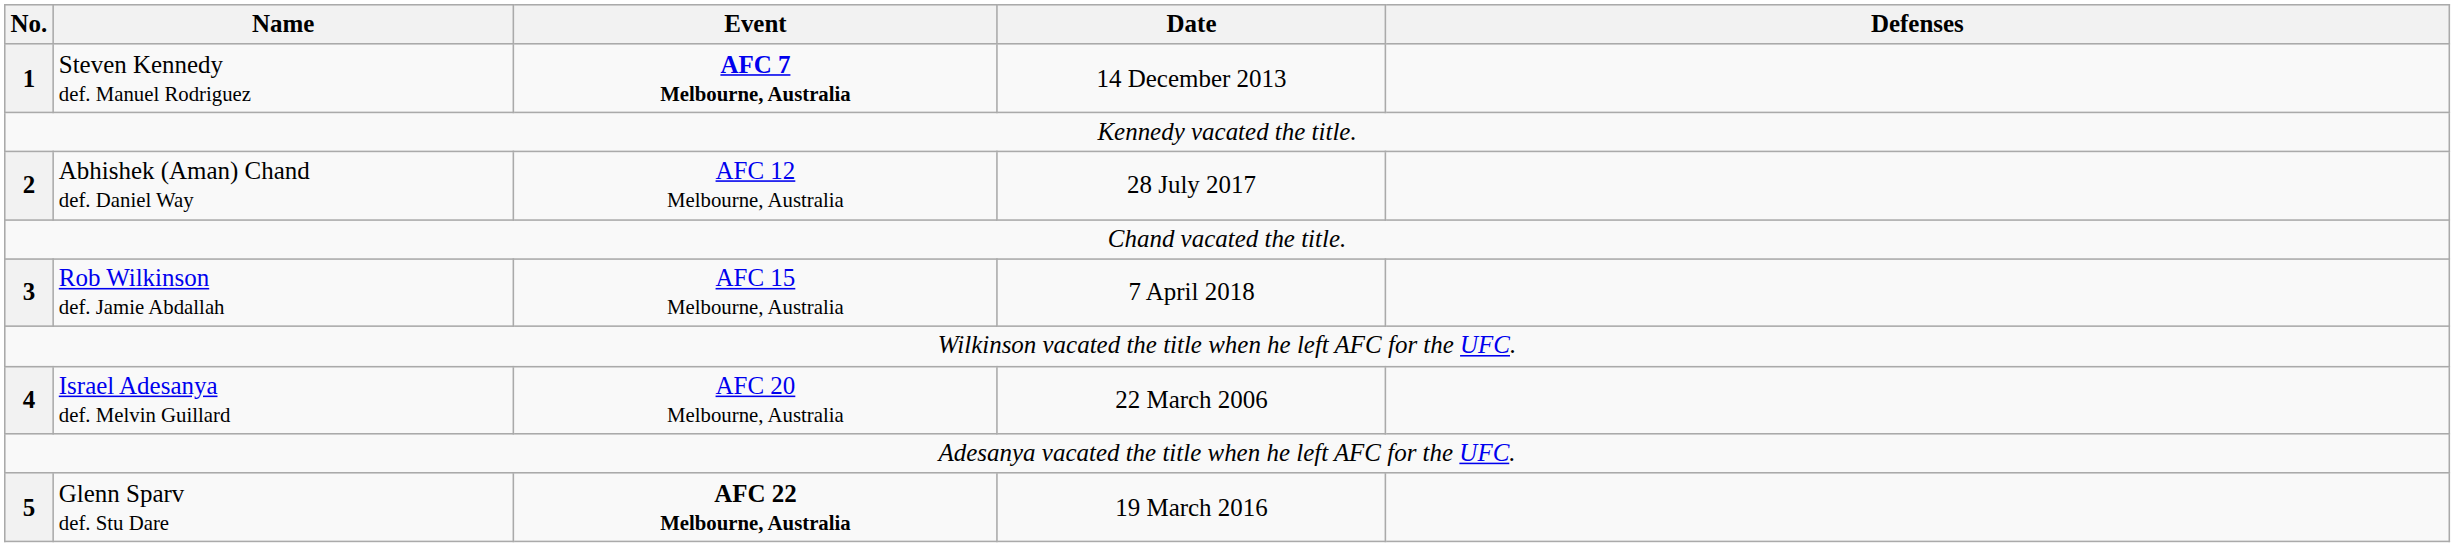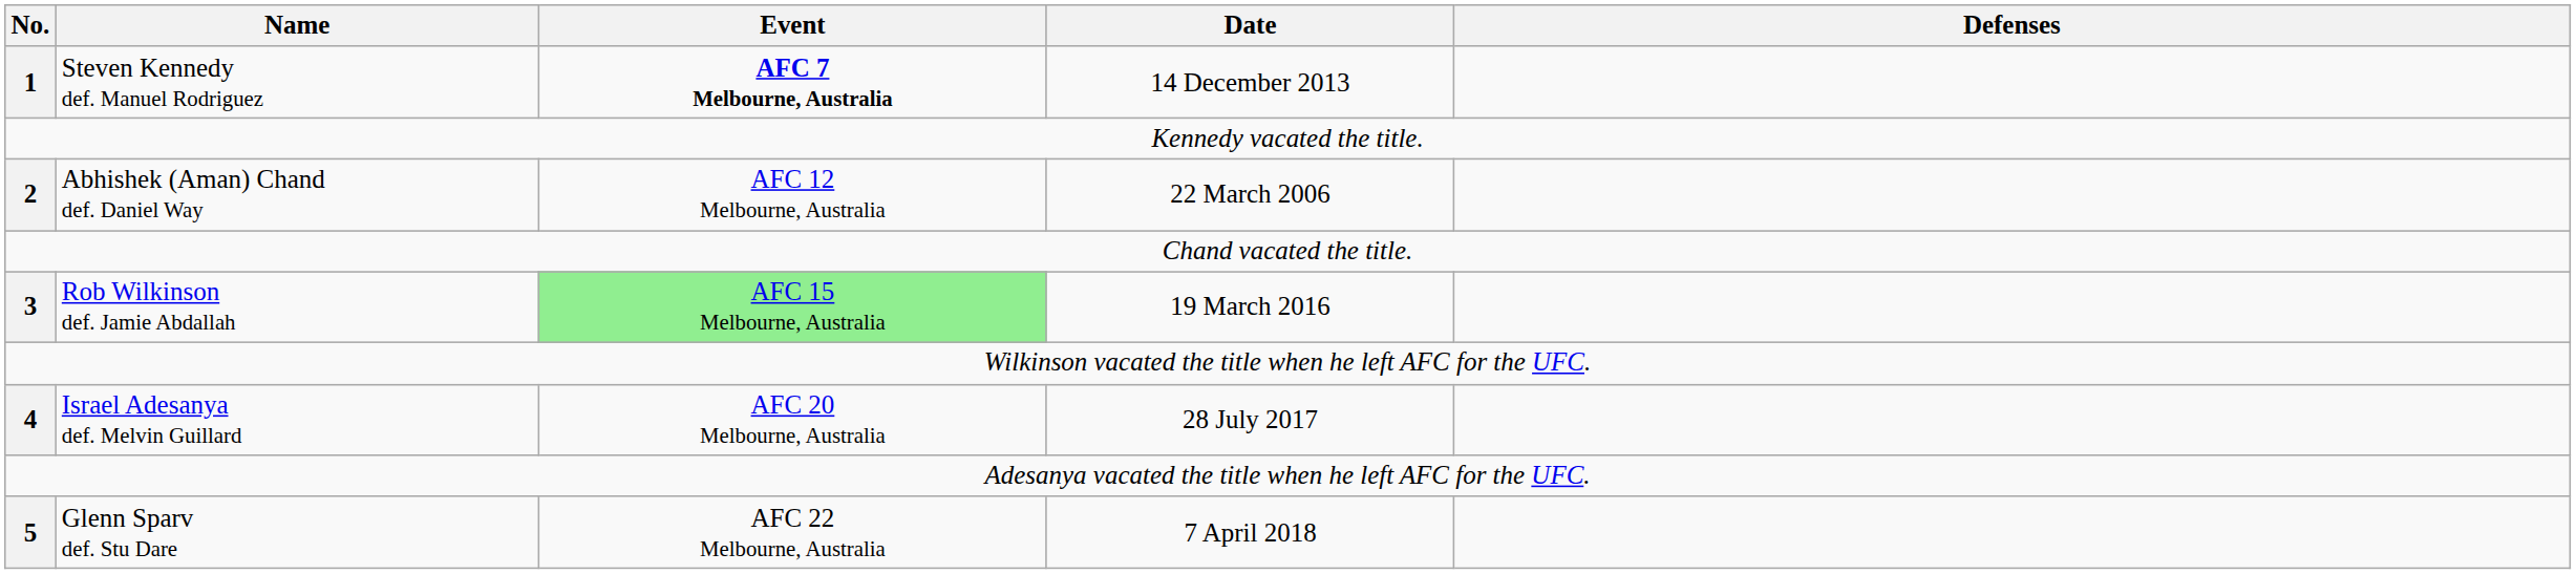Abhishek (Aman) Chand def. Daniel Way | Date: 28 July 2017 -> 22 March 2006
Rob Wilkinson def. Jamie Abdallah | Event: no background -> lightgreen background
Rob Wilkinson def. Jamie Abdallah | Date: 7 April 2018 -> 19 March 2016
Israel Adesanya def. Melvin Guillard | Date: 22 March 2006 -> 28 July 2017
Glenn Sparv def. Stu Dare | Event: bold -> normal
Glenn Sparv def. Stu Dare | Date: 19 March 2016 -> 7 April 2018
